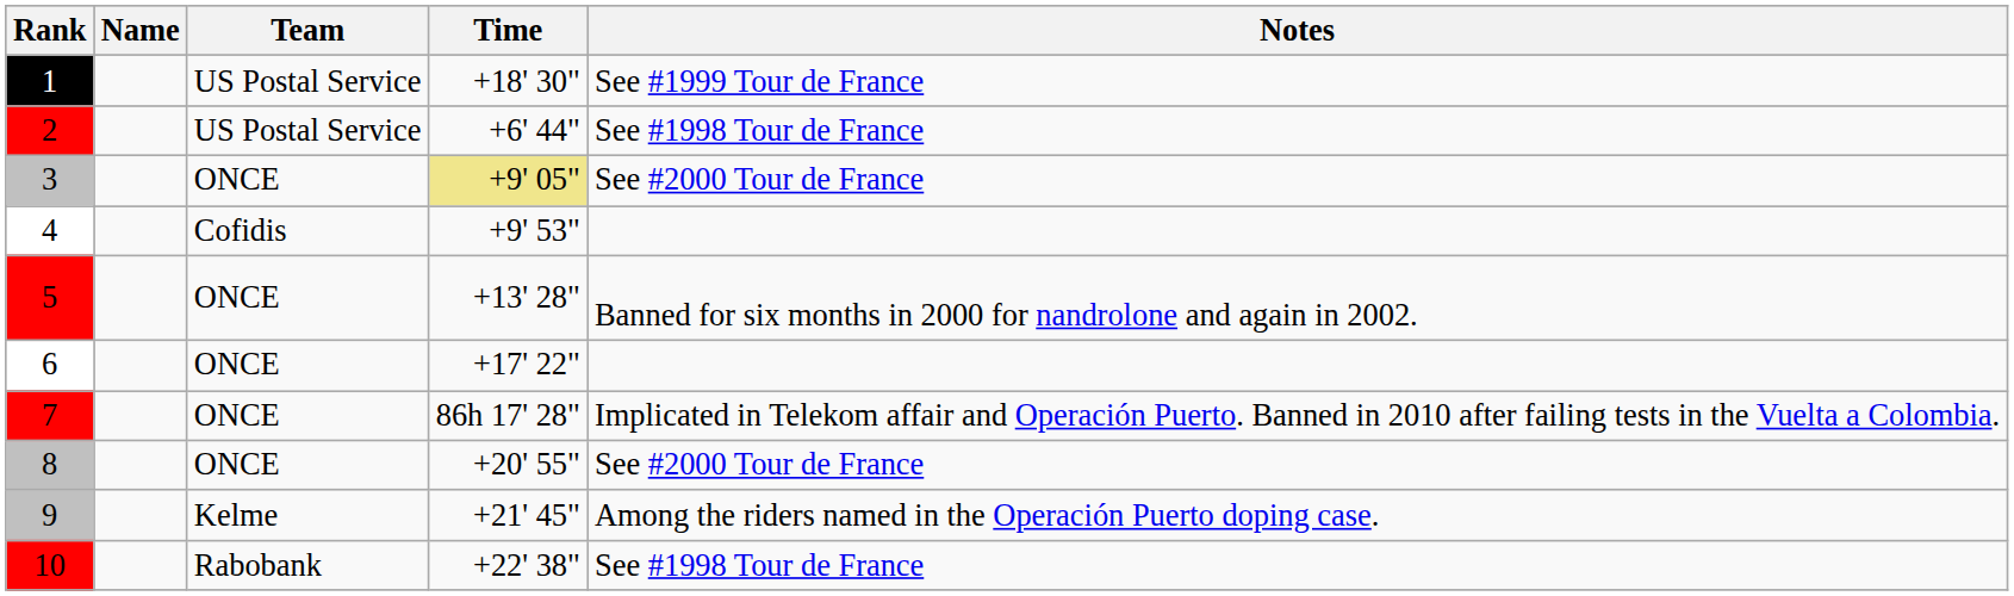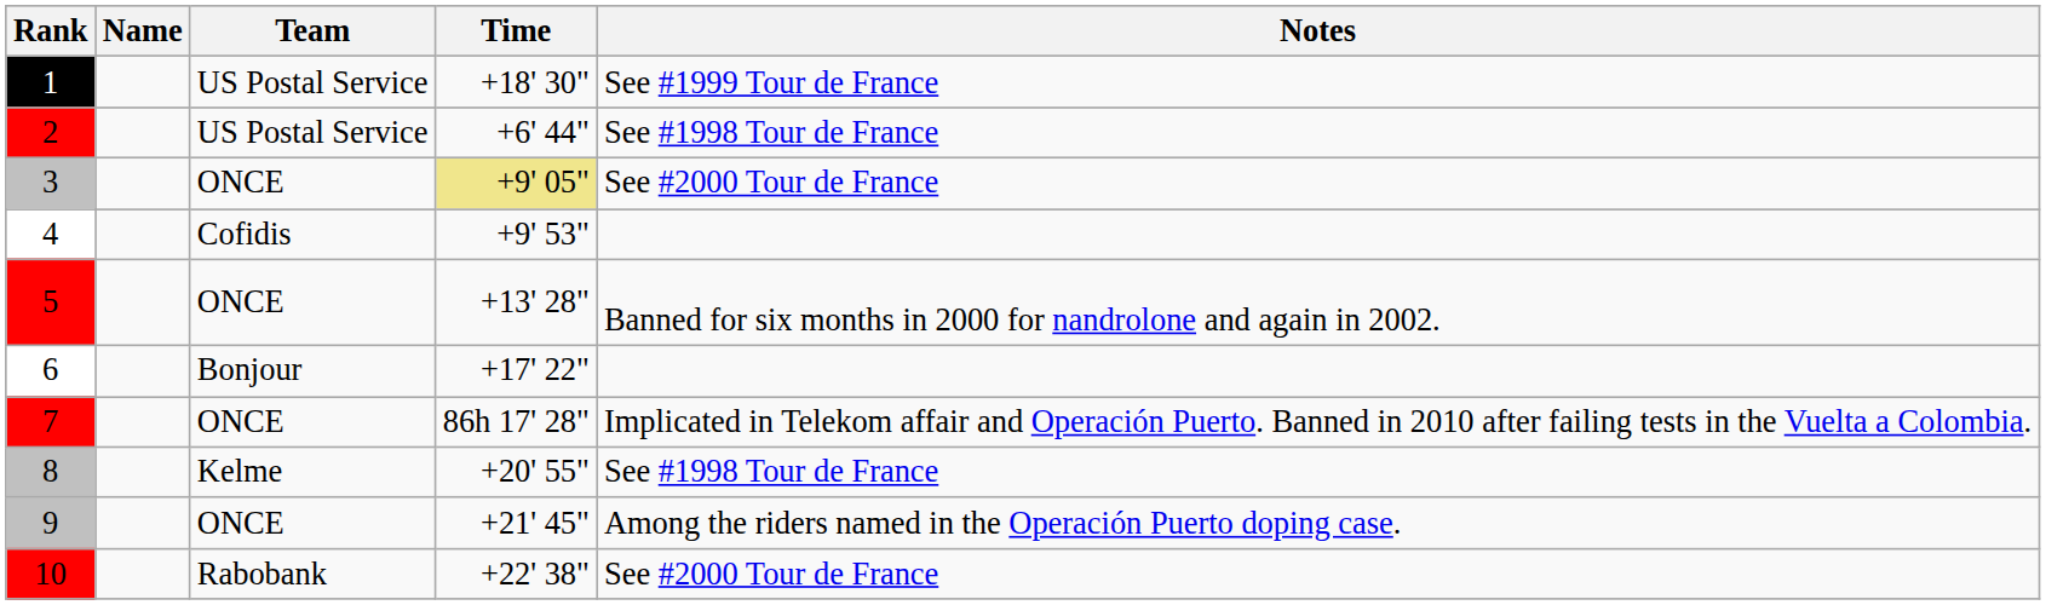6 | Team: ONCE -> Bonjour
8 | Team: ONCE -> Kelme
8 | Notes: See #2000 Tour de France -> See #1998 Tour de France
9 | Team: Kelme -> ONCE
10 | Notes: See #1998 Tour de France -> See #2000 Tour de France
